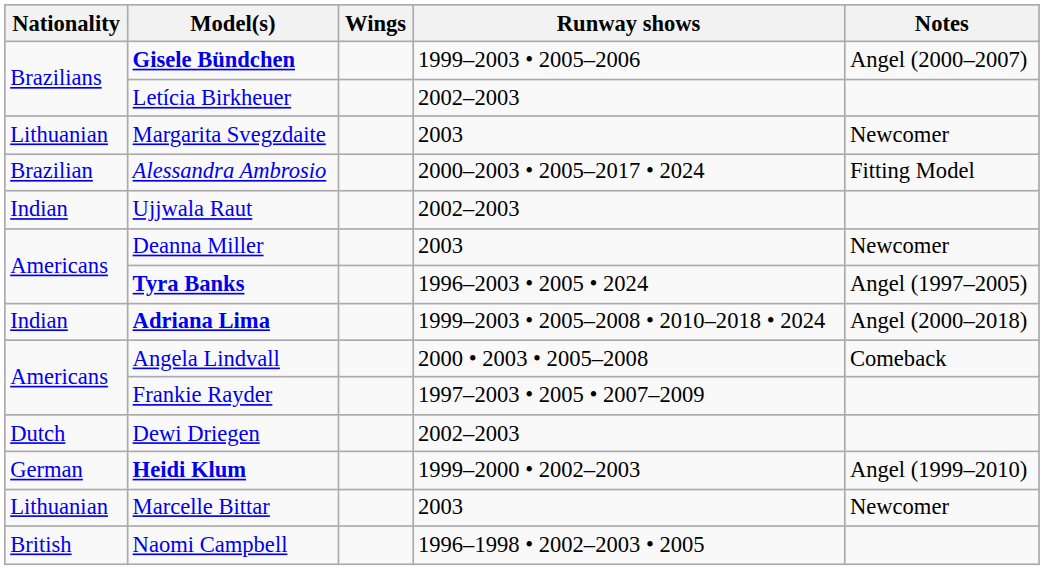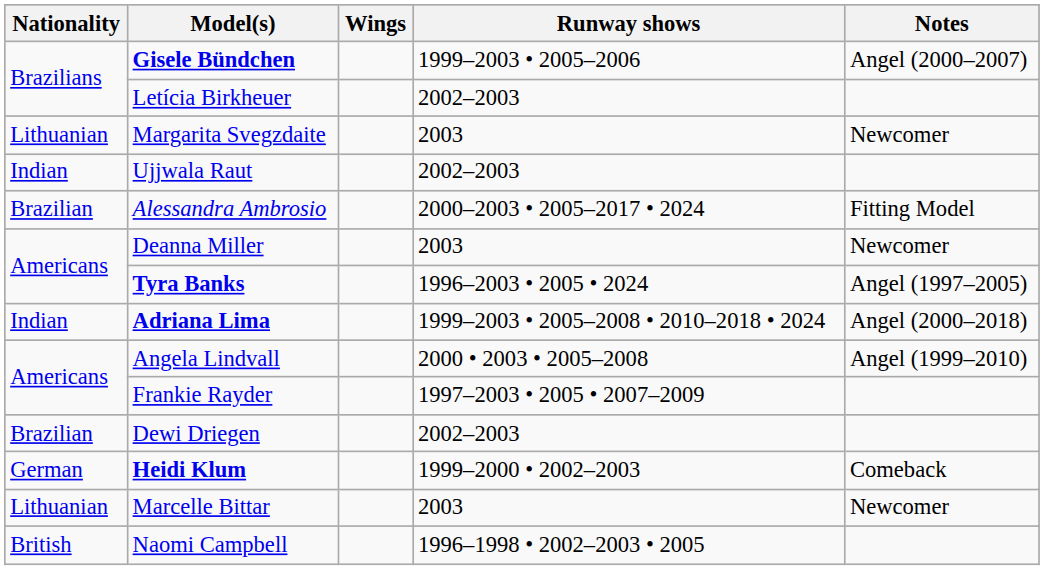rows swapped: Ujjwala Raut <-> Alessandra Ambrosio
Angela Lindvall | Notes: Comeback -> Angel (1999–2010)
Dewi Driegen | Nationality: Dutch -> Brazilian
Heidi Klum | Notes: Angel (1999–2010) -> Comeback
